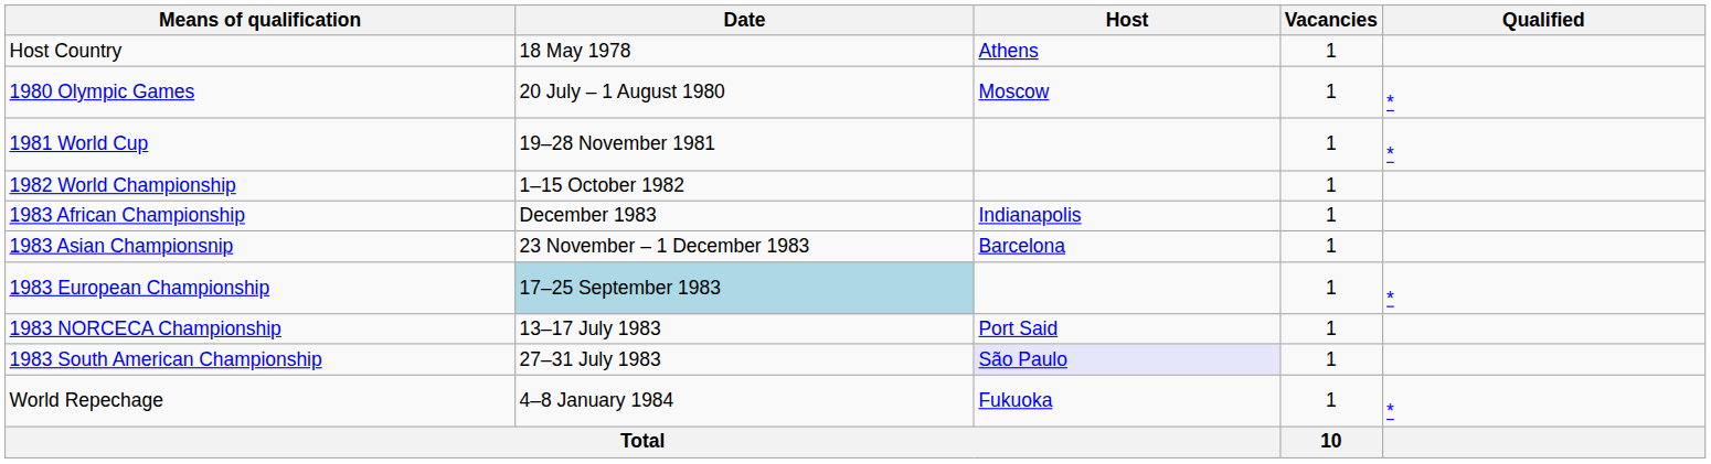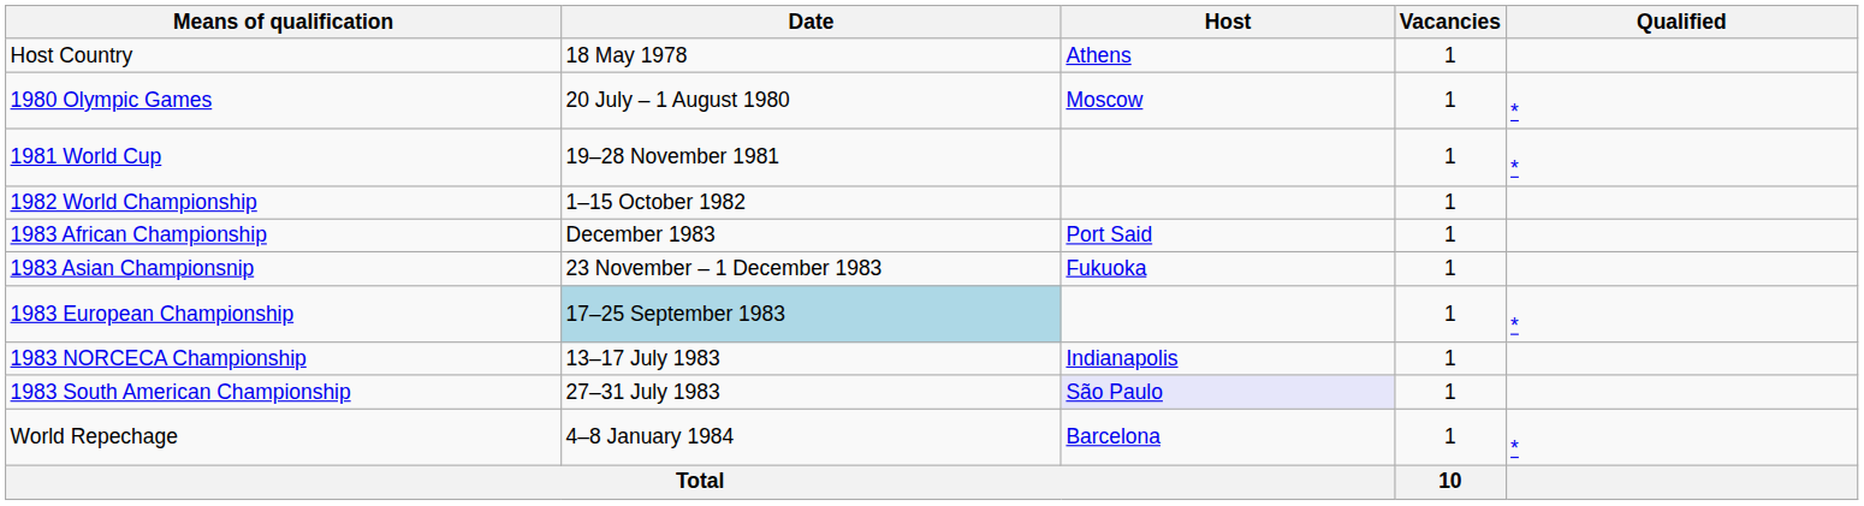1983 African Championship | Host: Indianapolis -> Port Said
1983 Asian Championsnip | Host: Barcelona -> Fukuoka
1983 NORCECA Championship | Host: Port Said -> Indianapolis
World Repechage | Host: Fukuoka -> Barcelona
